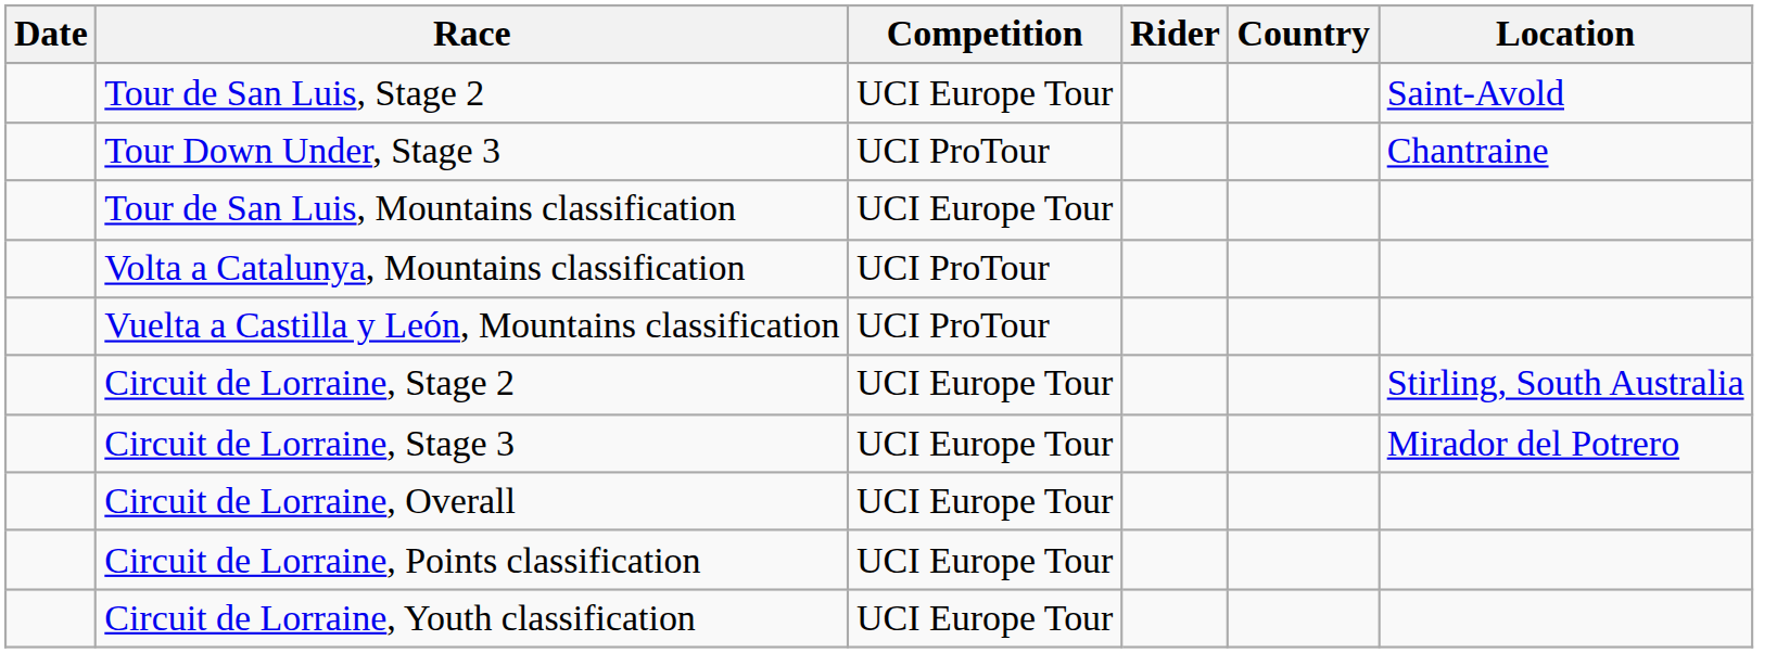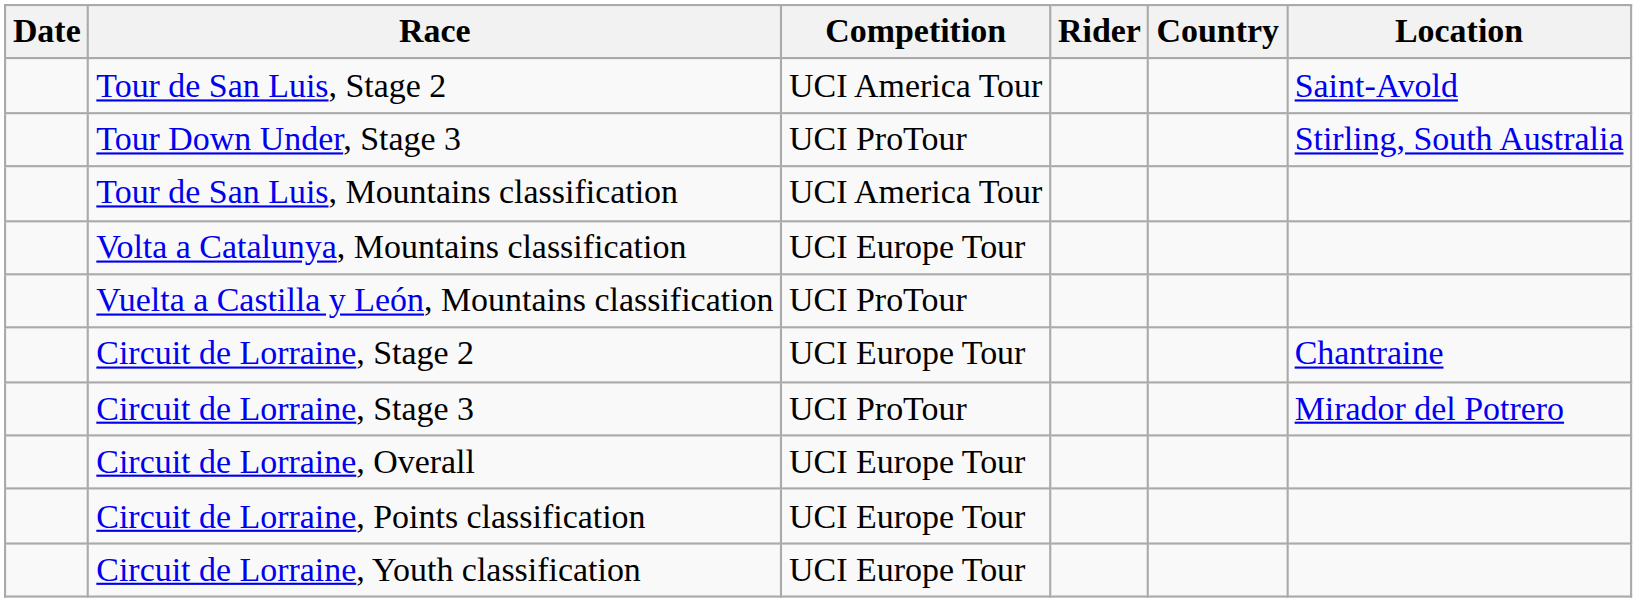Tour de San Luis, Stage 2 | Competition: UCI Europe Tour -> UCI America Tour
Tour Down Under, Stage 3 | Location: Chantraine -> Stirling, South Australia
Tour de San Luis, Mountains classification | Competition: UCI Europe Tour -> UCI America Tour
Volta a Catalunya, Mountains classification | Competition: UCI ProTour -> UCI Europe Tour
Circuit de Lorraine, Stage 2 | Location: Stirling, South Australia -> Chantraine
Circuit de Lorraine, Stage 3 | Competition: UCI Europe Tour -> UCI ProTour
